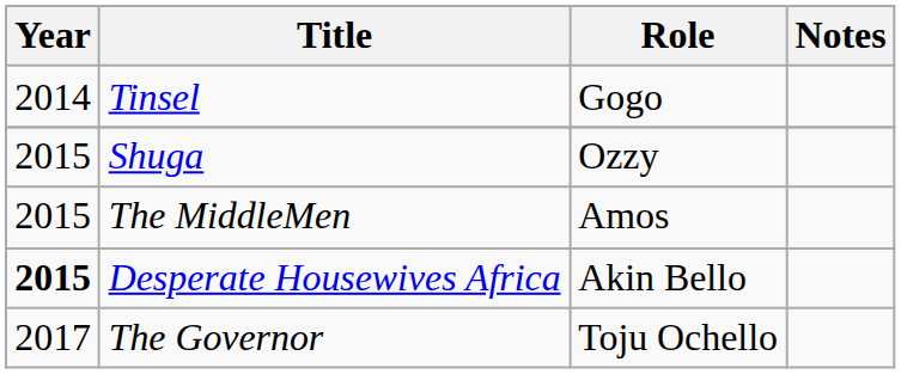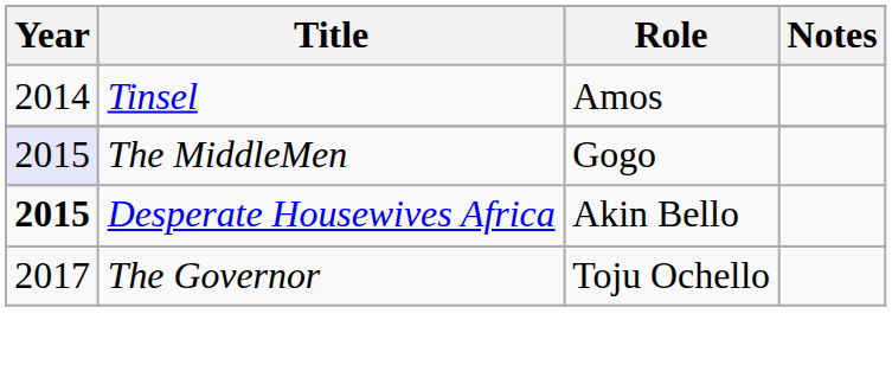Tinsel | Role: Gogo -> Amos
- row: 2015 | Shuga | Ozzy
The MiddleMen | Year: no background -> lavender background
The MiddleMen | Role: Amos -> Gogo
